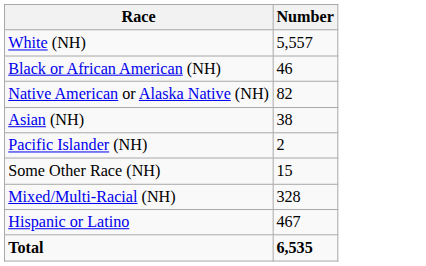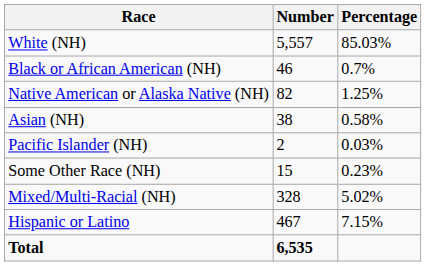+ column: Percentage | 85.03% | 0.7% | 1.25% | 0.58% | 0.03% | 0.23% | 5.02% | 7.15%
